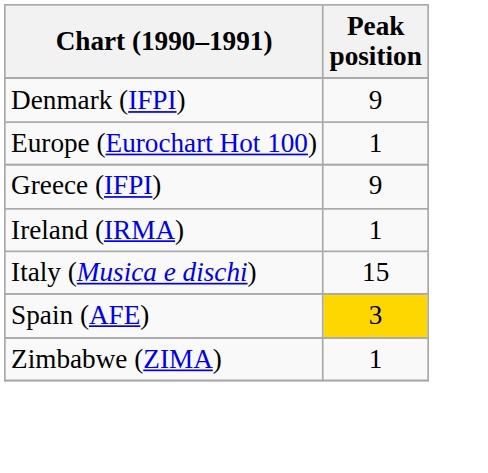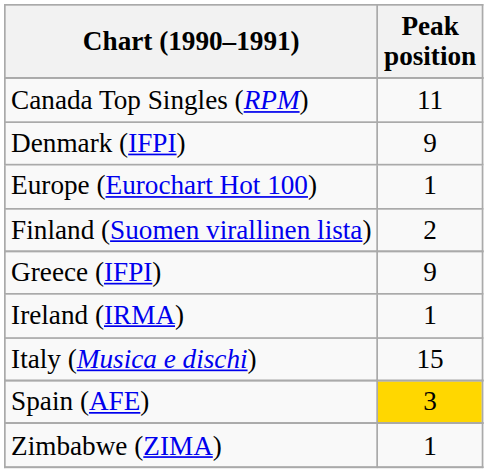+ row: Canada Top Singles (RPM) | 11
+ row: Finland (Suomen virallinen lista) | 2
